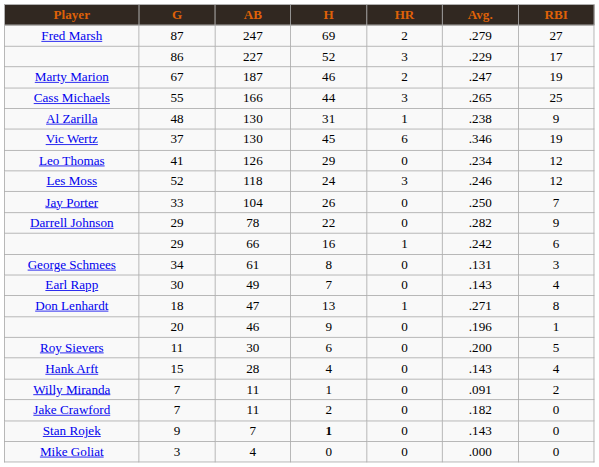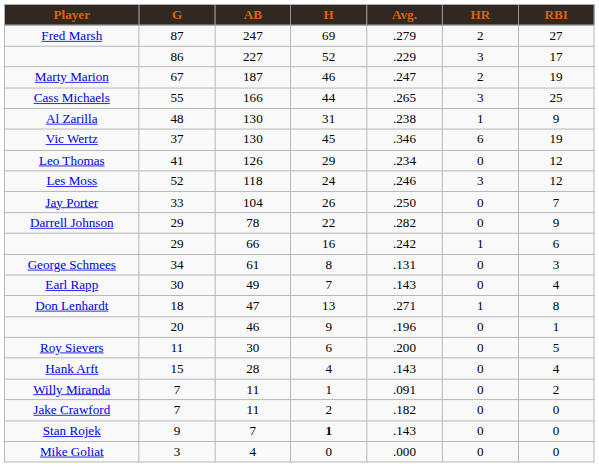columns swapped: Avg. <-> HR
